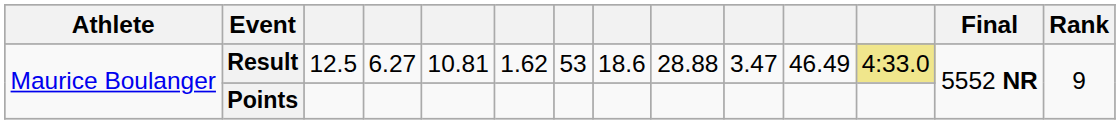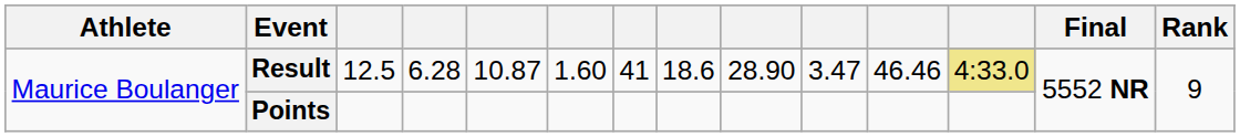Result | column 4: 6.27 -> 6.28
Result | column 5: 10.81 -> 10.87
Result | column 6: 1.62 -> 1.60
Result | column 7: 53 -> 41
Result | column 9: 28.88 -> 28.90
Result | column 11: 46.49 -> 46.46
